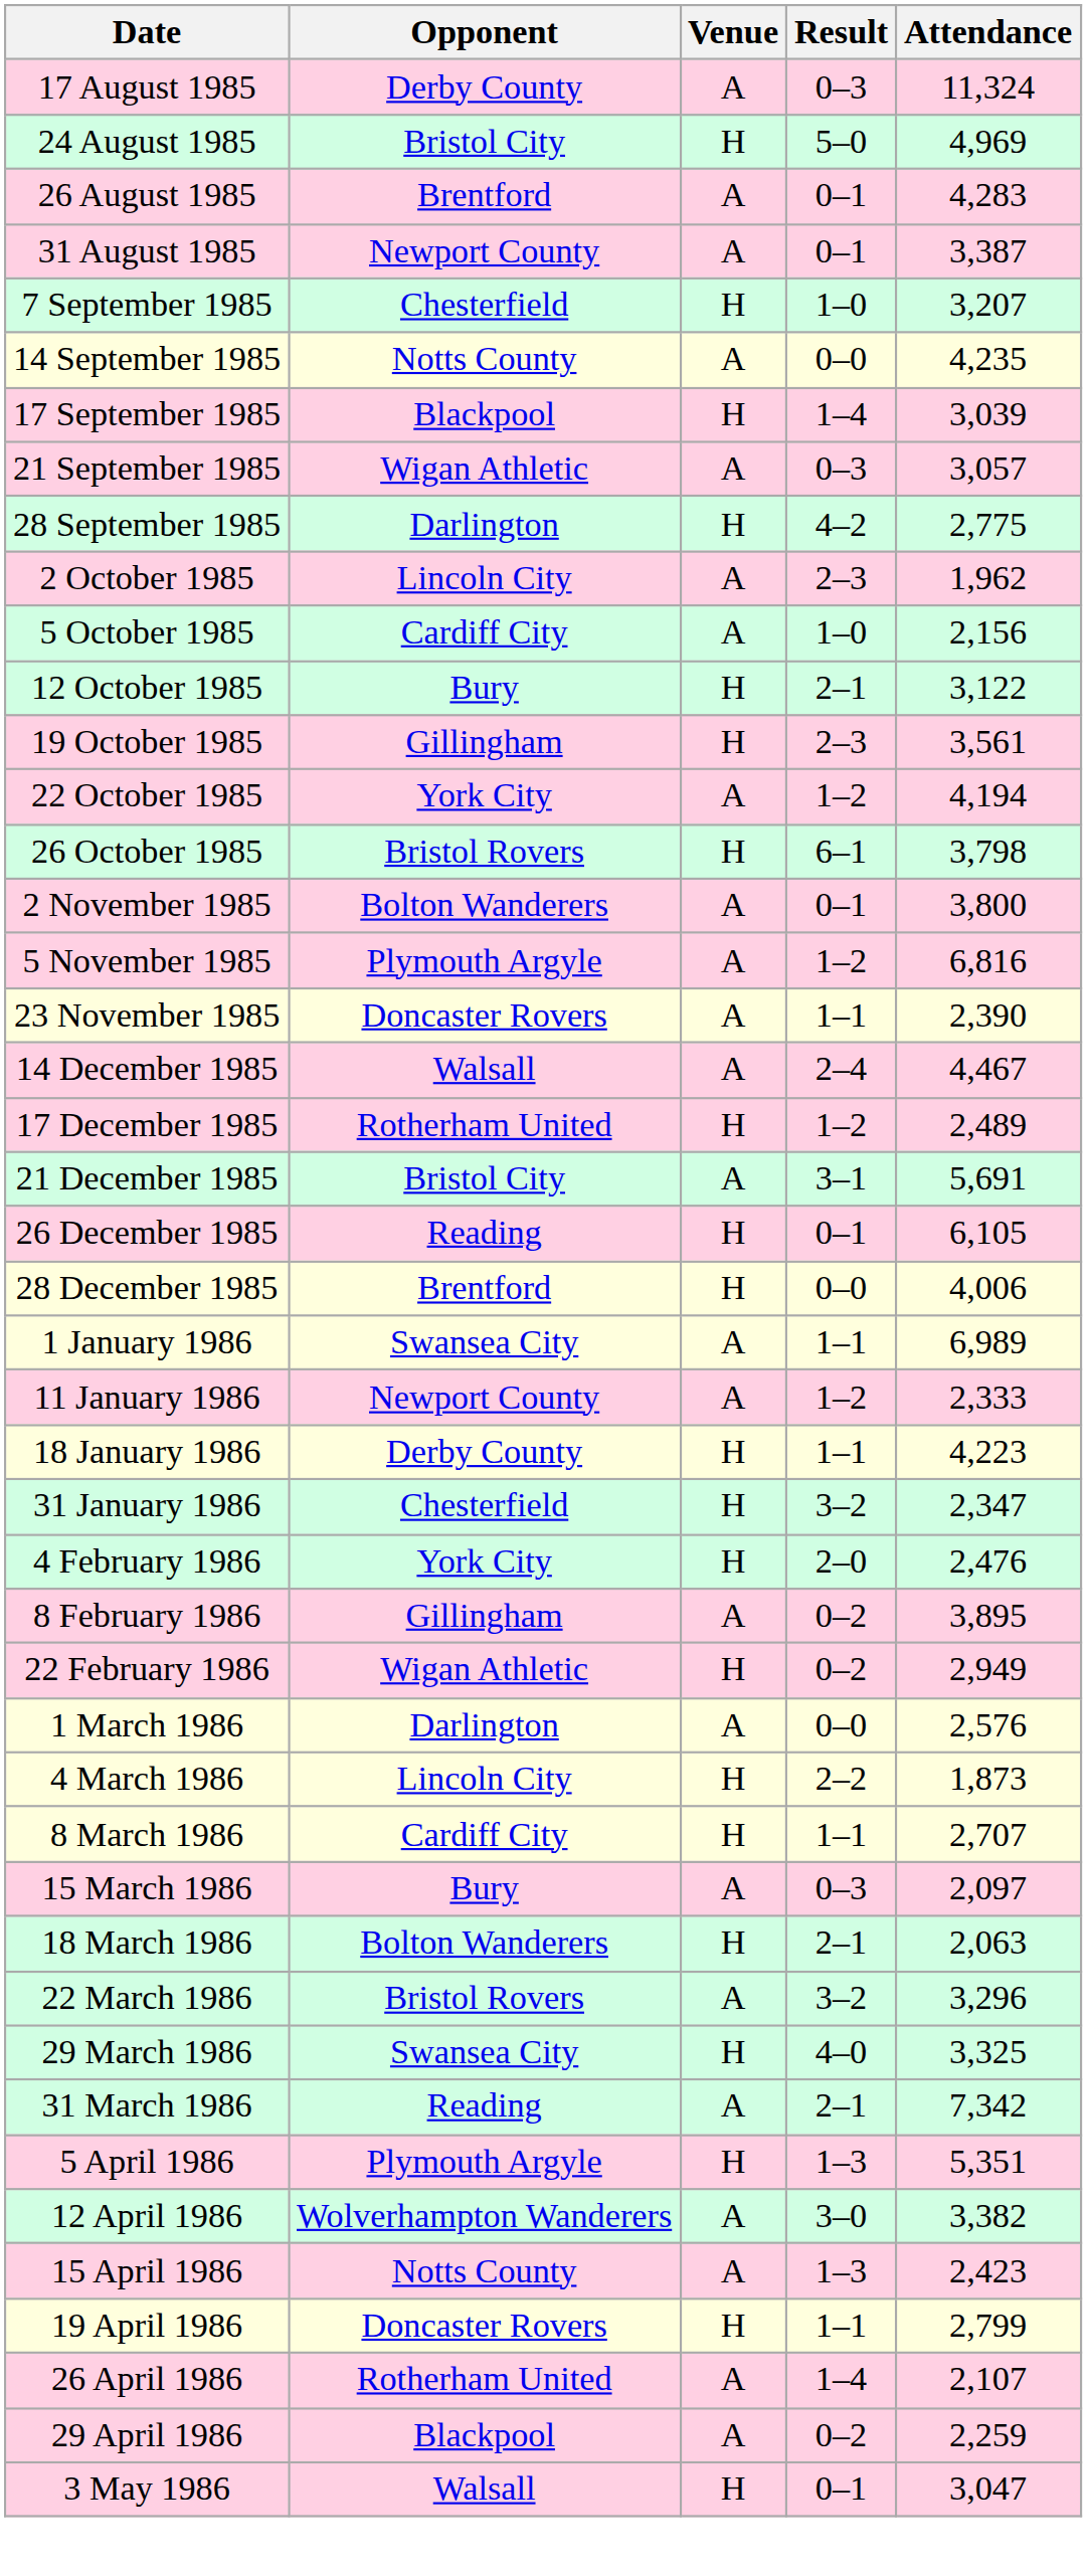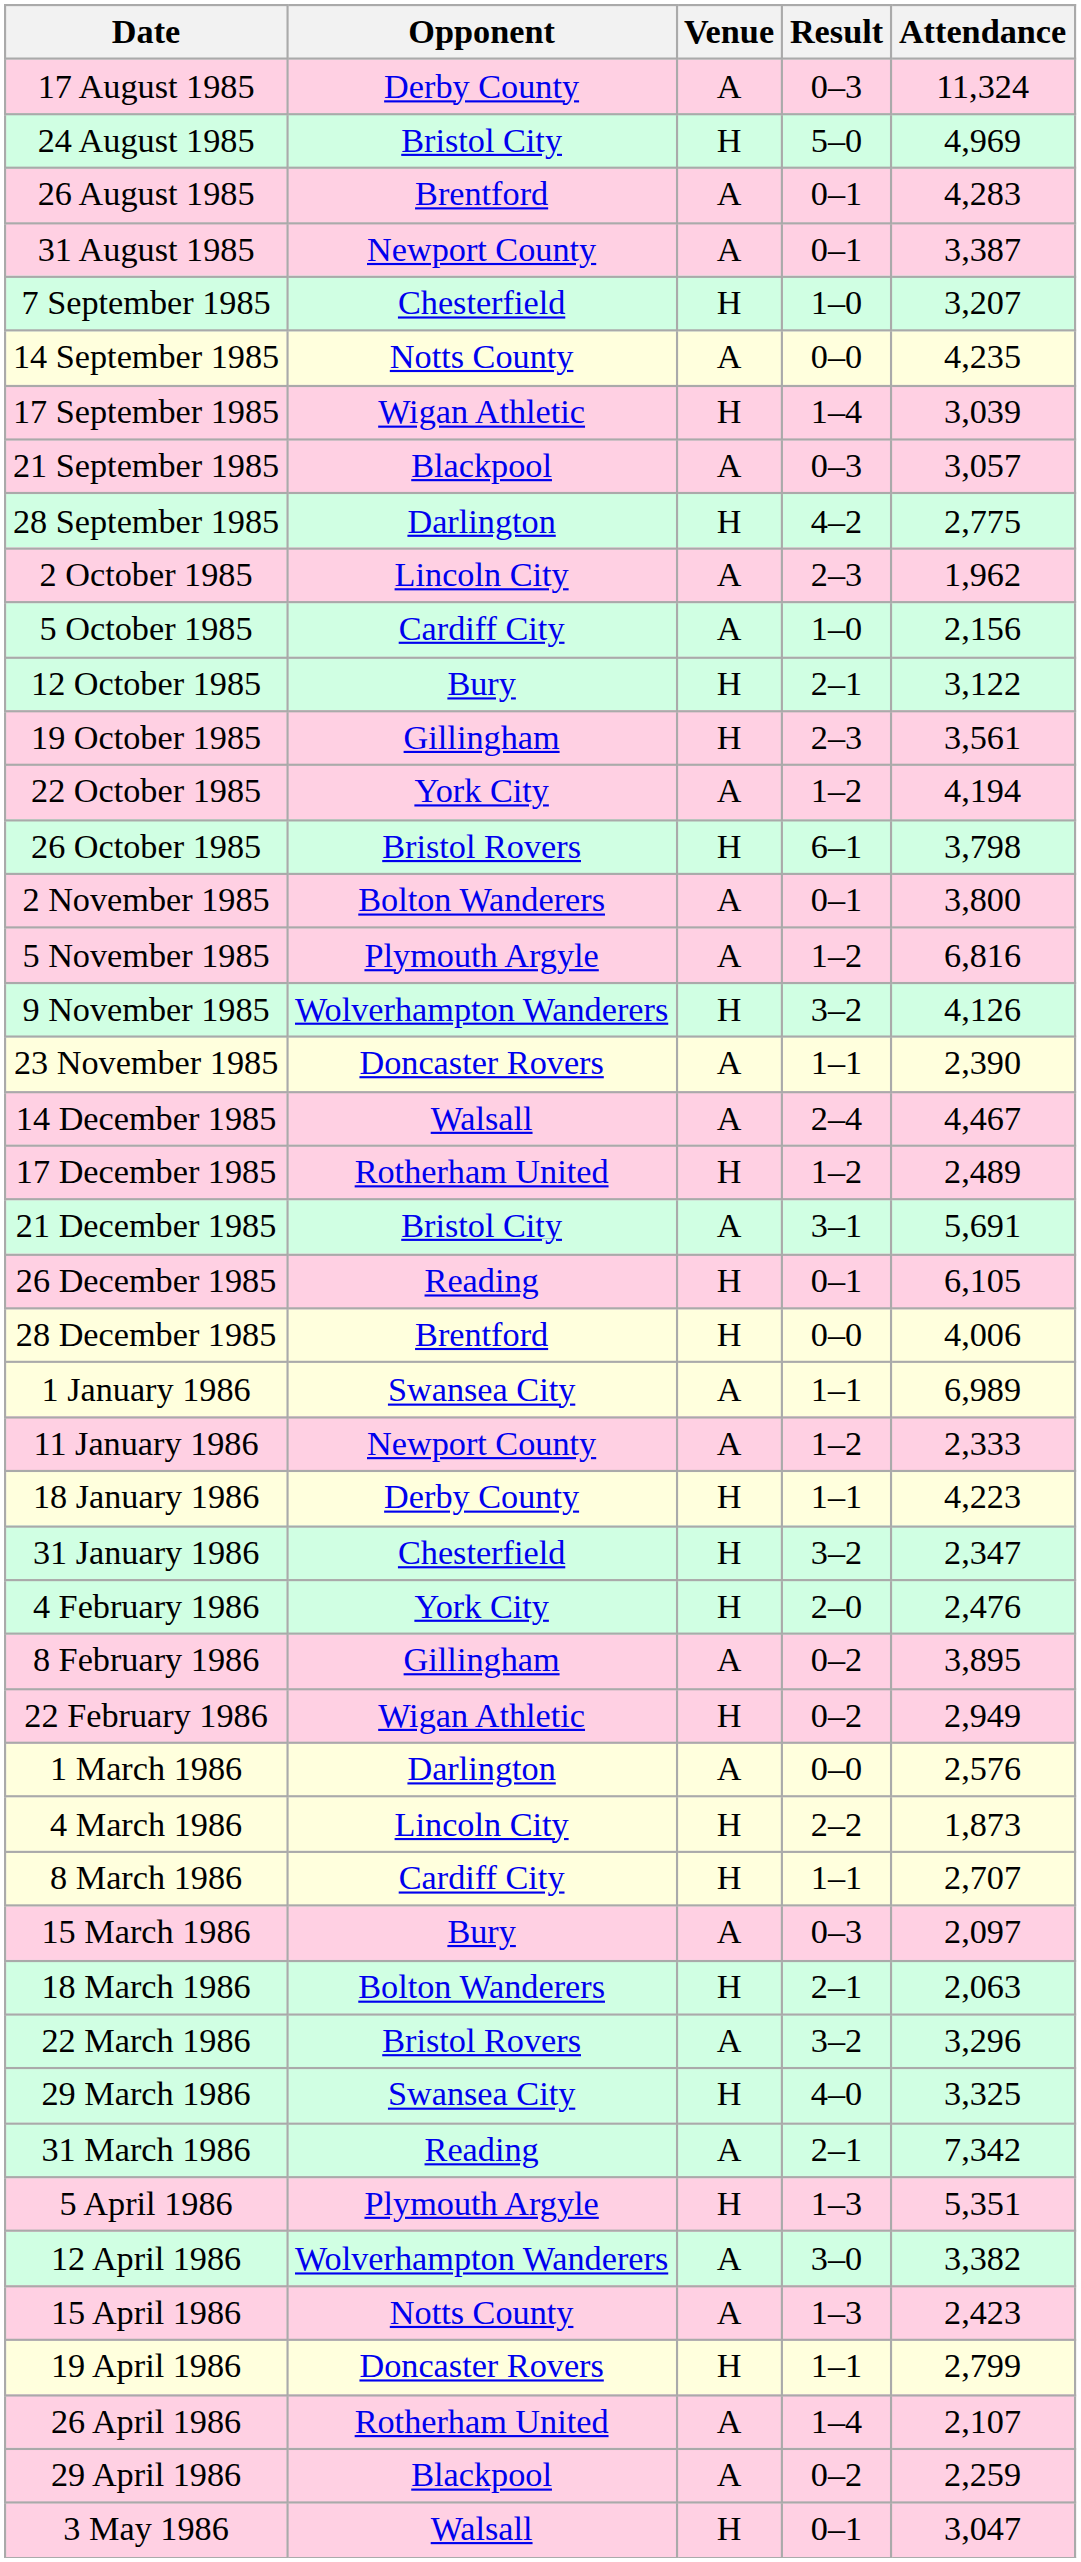17 September 1985 | Opponent: Blackpool -> Wigan Athletic
21 September 1985 | Opponent: Wigan Athletic -> Blackpool
+ row: 9 November 1985 | Wolverhampton Wanderers | H | 3–2 | 4,126
